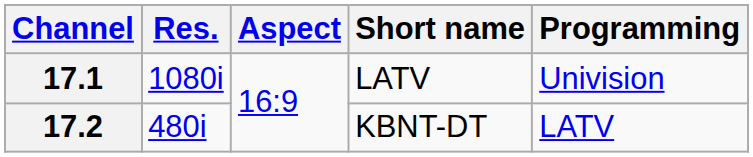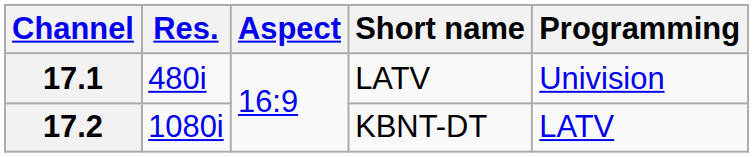17.1 | Res.: 1080i -> 480i
17.2 | Res.: 480i -> 1080i
